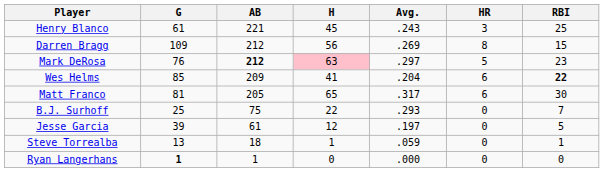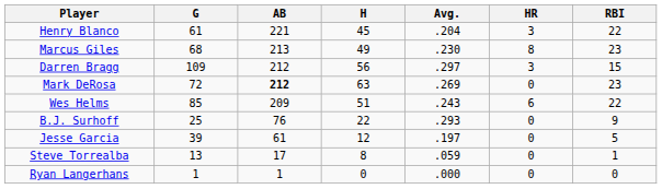Henry Blanco | Avg.: .243 -> .204
Henry Blanco | RBI: 25 -> 22
+ row: Marcus Giles | 68 | 213 | 49 | .230 | 8 | 23
Darren Bragg | Avg.: .269 -> .297
Darren Bragg | HR: 8 -> 3
Mark DeRosa | G: 76 -> 72
Mark DeRosa | H: pink background -> no background
Mark DeRosa | Avg.: .297 -> .269
Mark DeRosa | HR: 5 -> 0
Wes Helms | H: 41 -> 51
Wes Helms | Avg.: .204 -> .243
Wes Helms | RBI: bold -> normal
- row: Matt Franco | 81 | 205 | 65 | .317 | 6 | 30
B.J. Surhoff | AB: 75 -> 76
B.J. Surhoff | RBI: 7 -> 9
Steve Torrealba | AB: 18 -> 17
Steve Torrealba | H: 1 -> 8
Ryan Langerhans | G: bold -> normal
